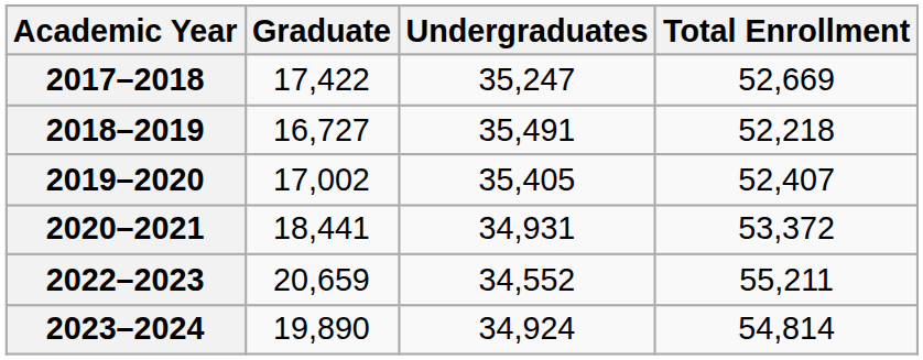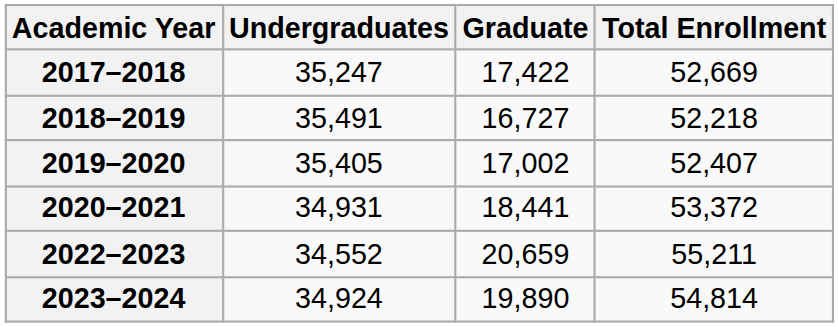columns swapped: Undergraduates <-> Graduate
